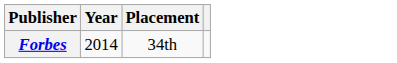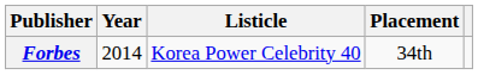+ column: Listicle | Korea Power Celebrity 40
